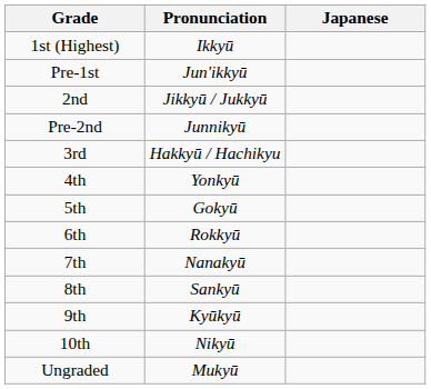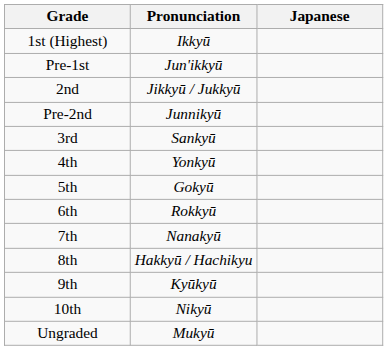3rd | Pronunciation: Hakkyū / Hachikyu -> Sankyū
8th | Pronunciation: Sankyū -> Hakkyū / Hachikyu
